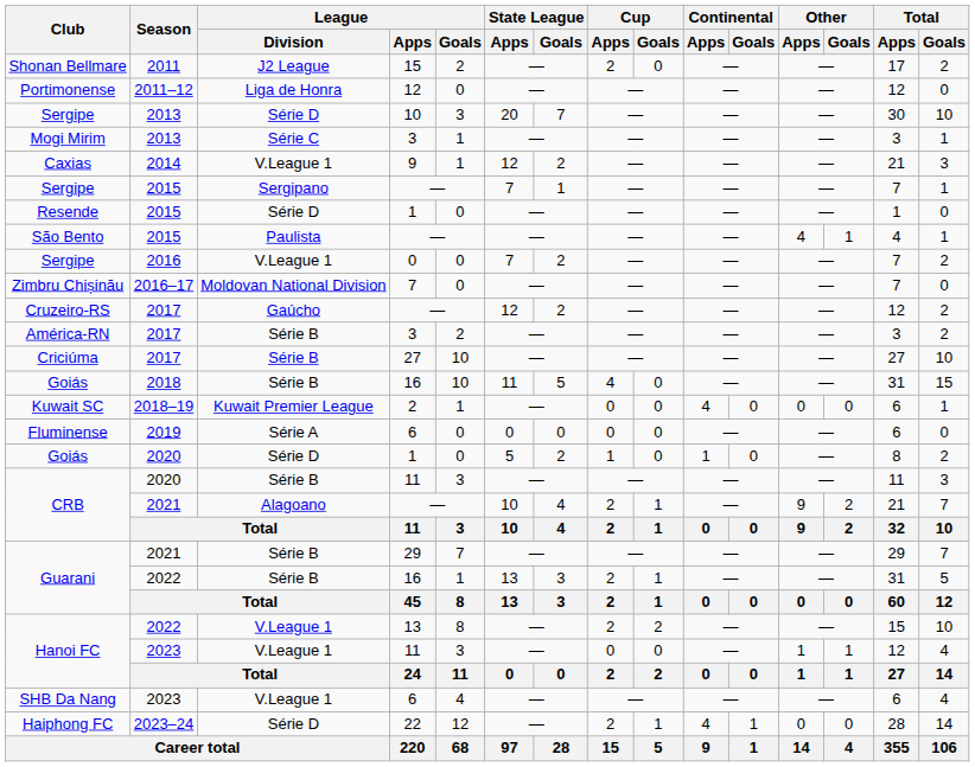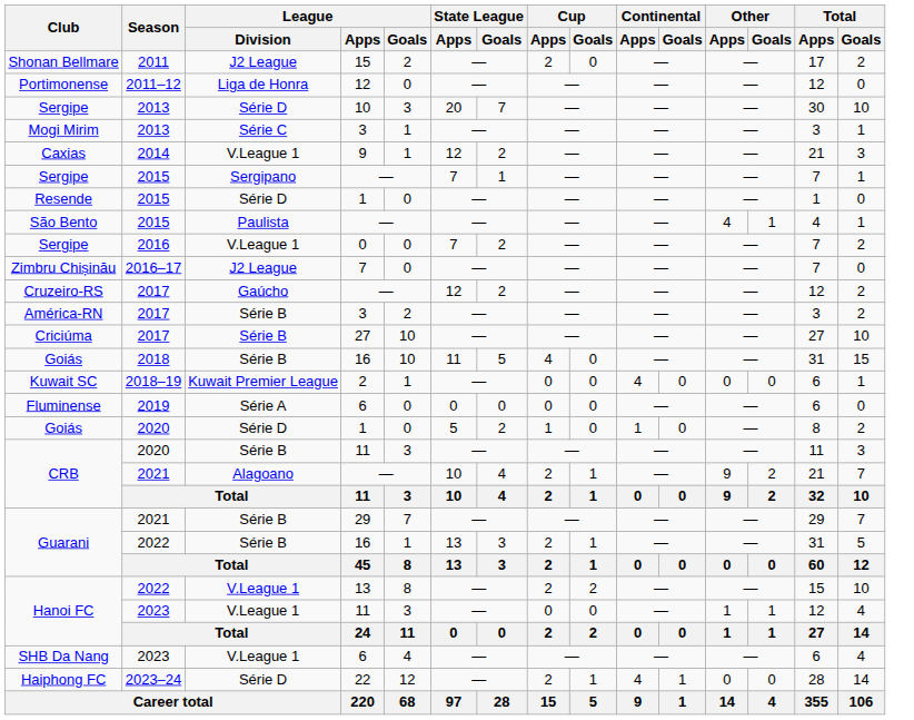Zimbru Chișinău | League / Division: Moldovan National Division -> J2 League
